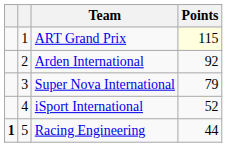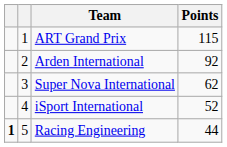ART Grand Prix | Points: lightyellow background -> no background
Super Nova International | Points: 79 -> 62
